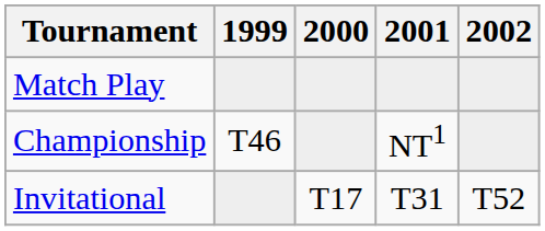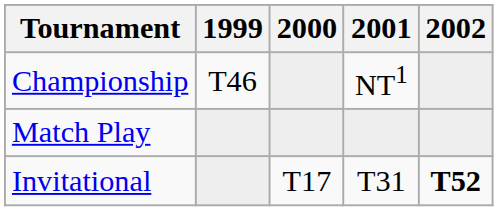rows swapped: Match Play <-> Championship
Invitational | 2002: normal -> bold
